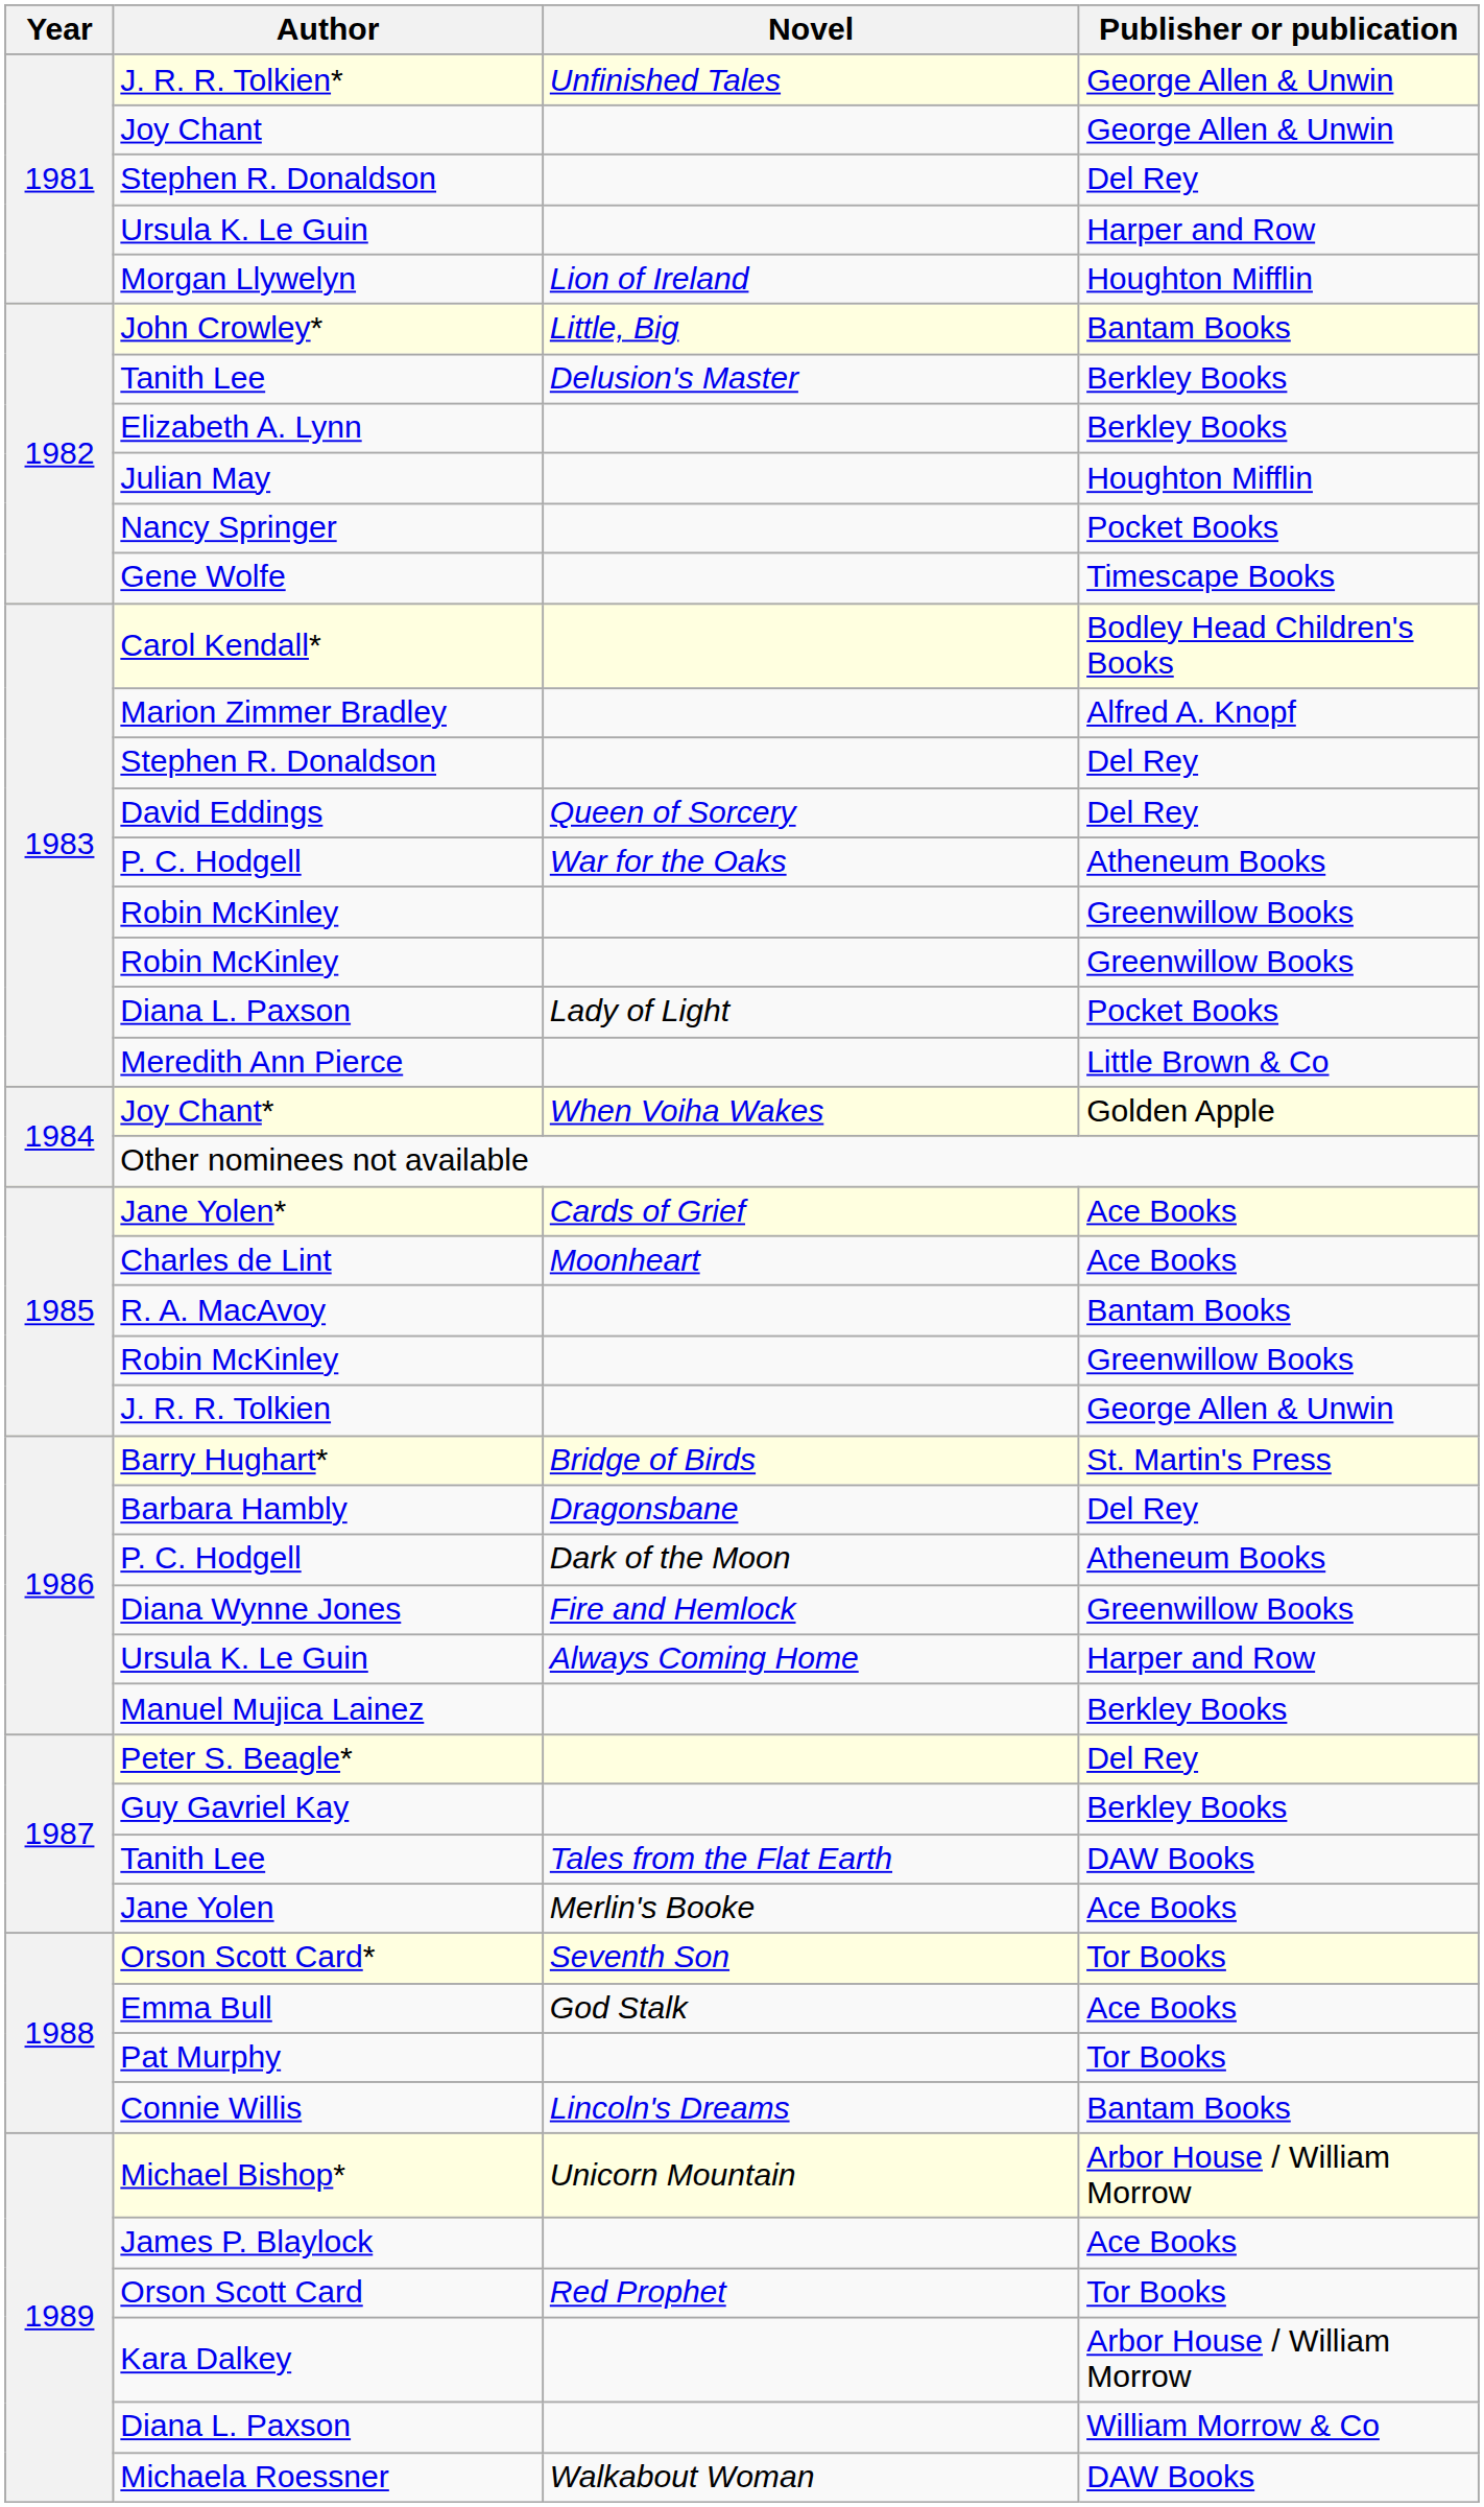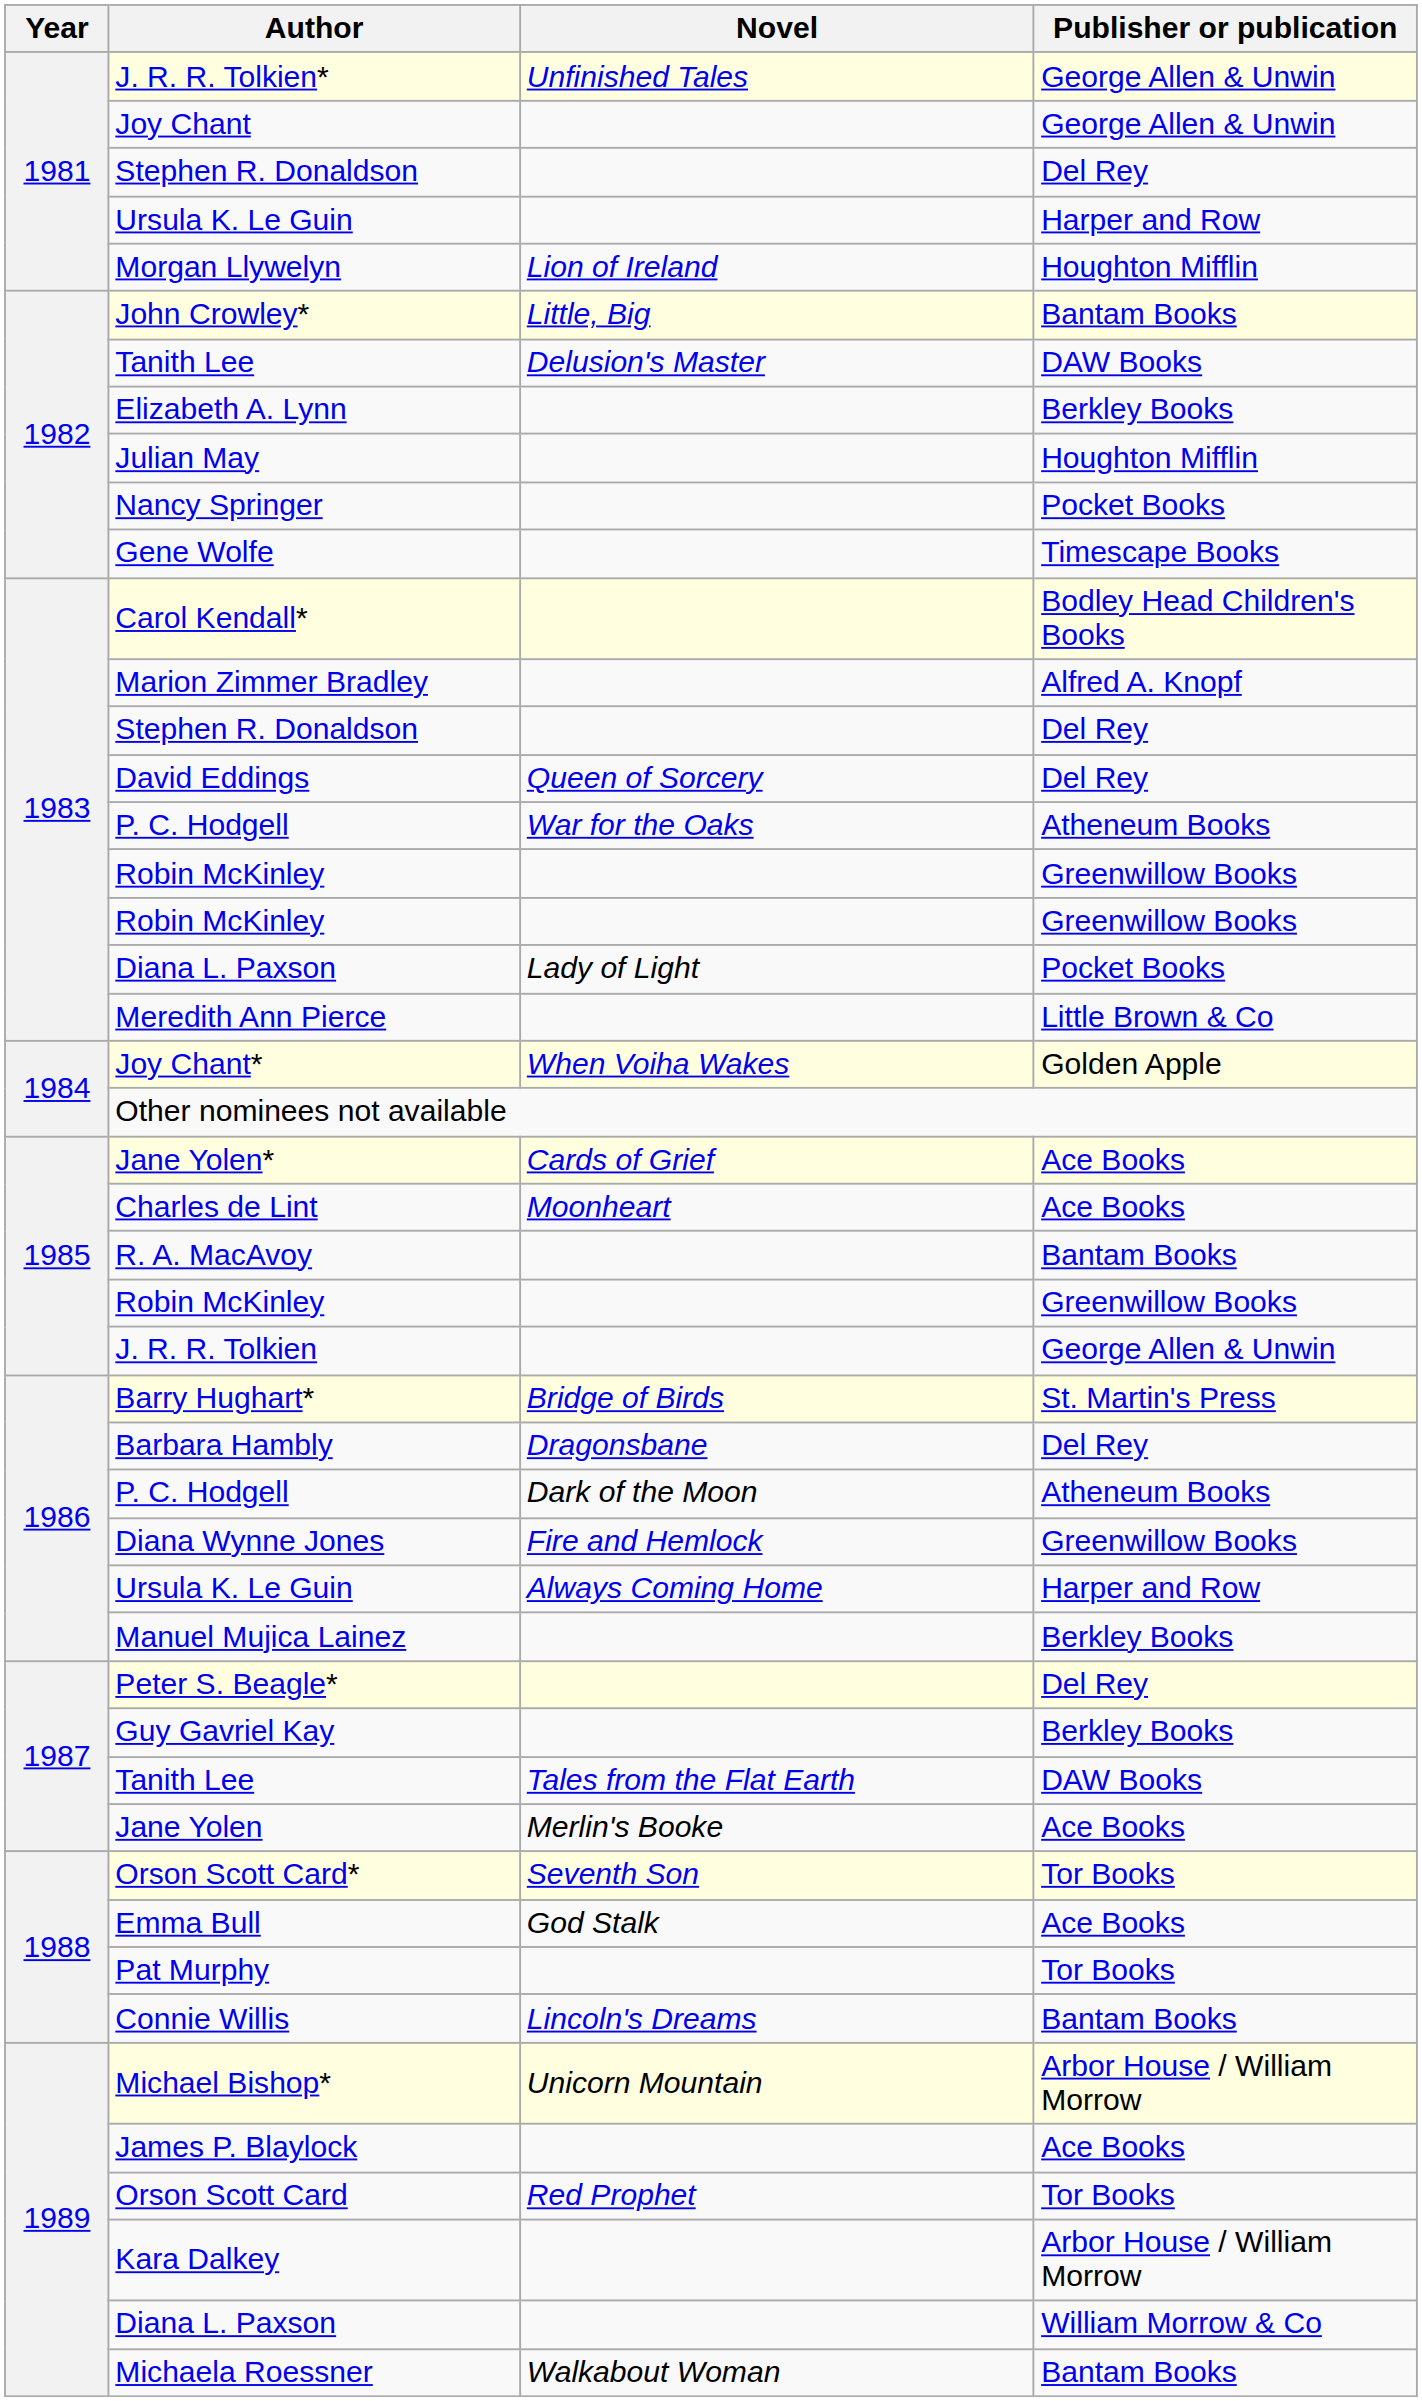1982 / Tanith Lee | Publisher or publication: Berkley Books -> DAW Books
Michaela Roessner | Publisher or publication: DAW Books -> Bantam Books
